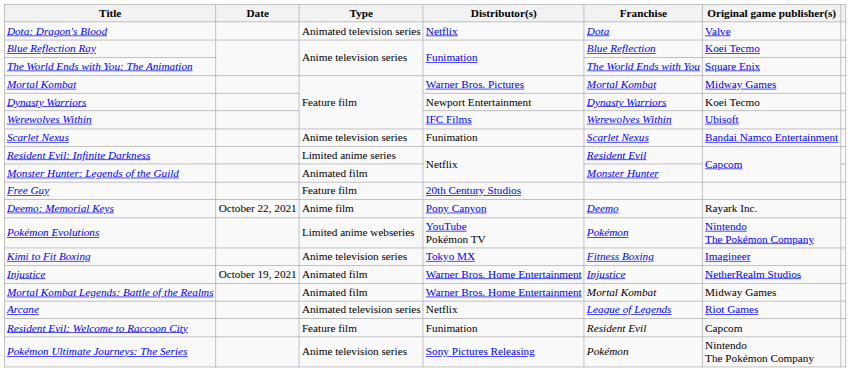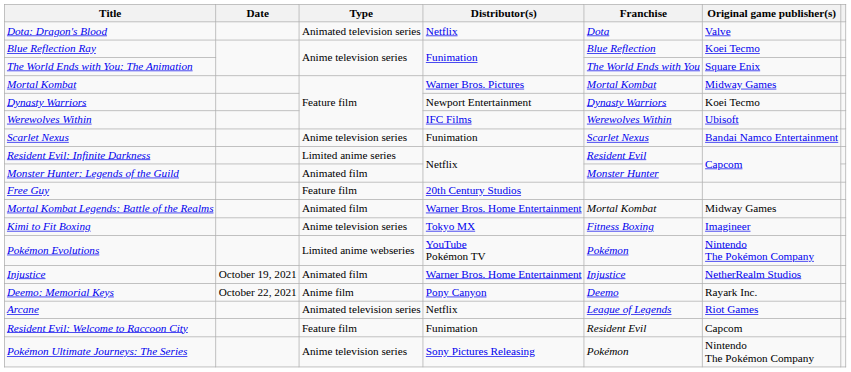rows swapped: Mortal Kombat Legends: Battle of the Realms <-> Deemo: Memorial Keys
rows swapped: Pokémon Evolutions <-> Kimi to Fit Boxing
